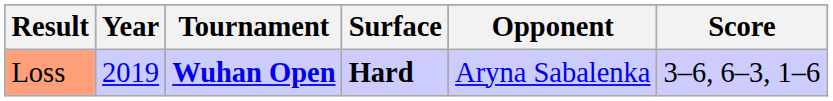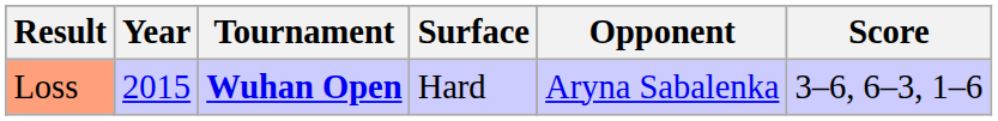Loss | Year: 2019 -> 2015
Loss | Surface: bold -> normal
